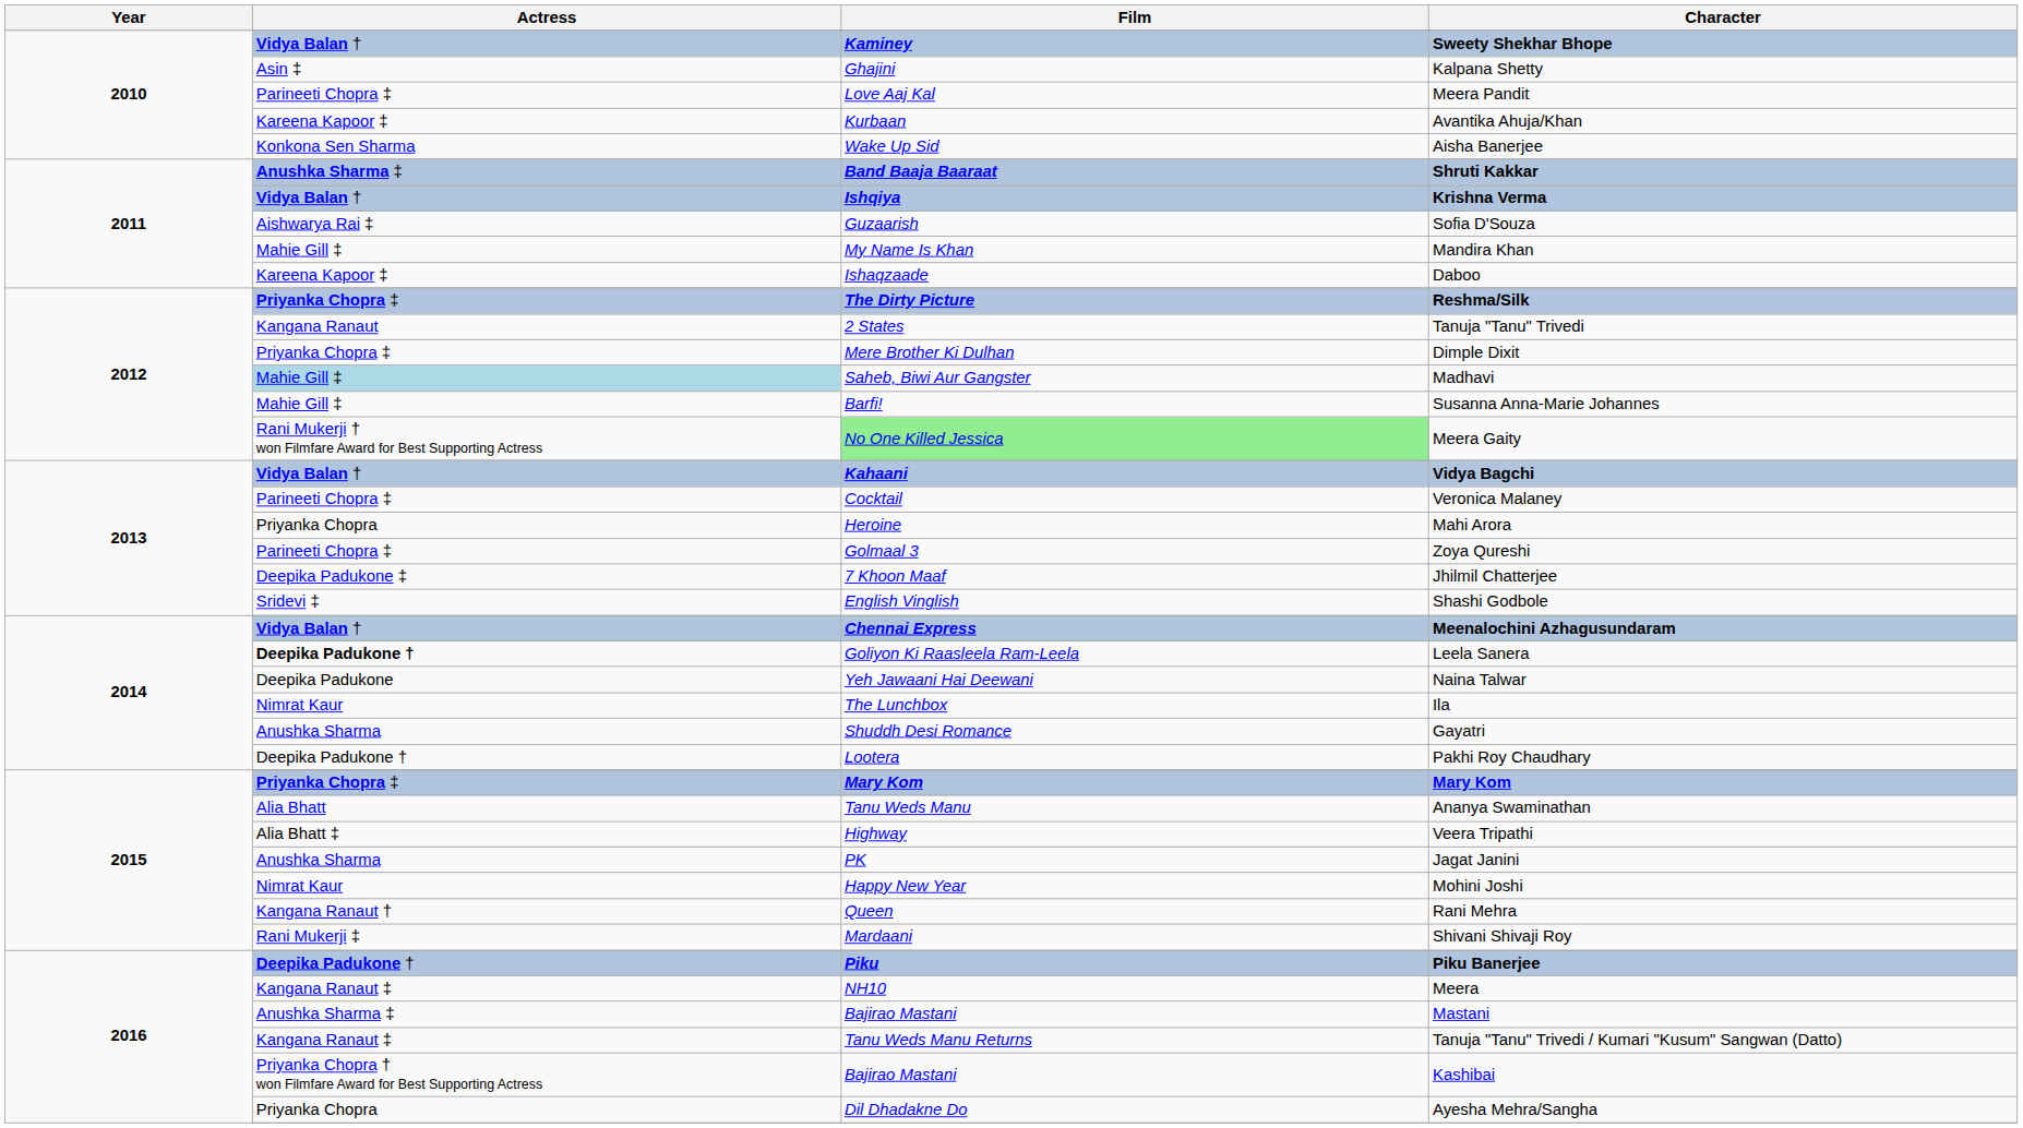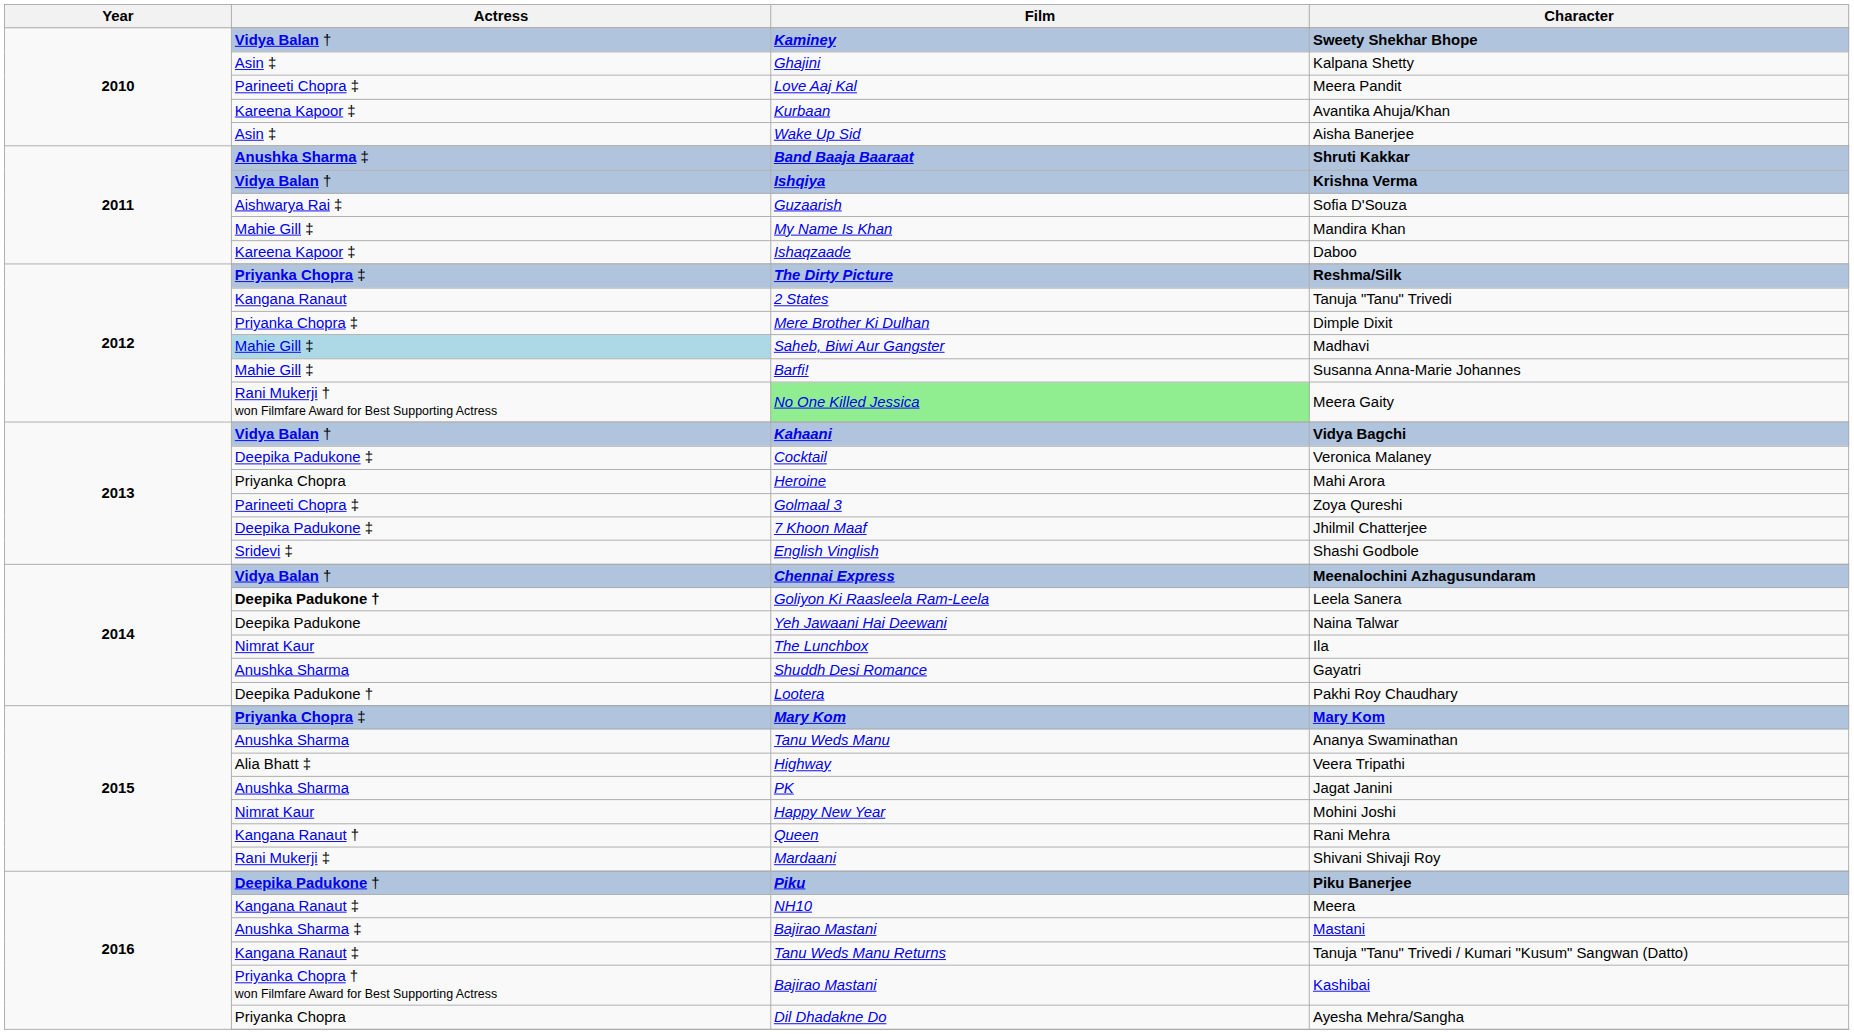Aisha Banerjee | Actress: Konkona Sen Sharma -> Asin ‡
Veronica Malaney | Actress: Parineeti Chopra ‡ -> Deepika Padukone ‡
Ananya Swaminathan | Actress: Alia Bhatt -> Anushka Sharma
